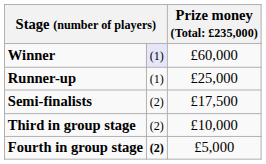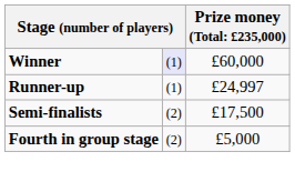Runner-up | column 3: £25,000 -> £24,997
- row: Third in group stage | (2) | £10,000
Fourth in group stage | column 2: bold -> normal
